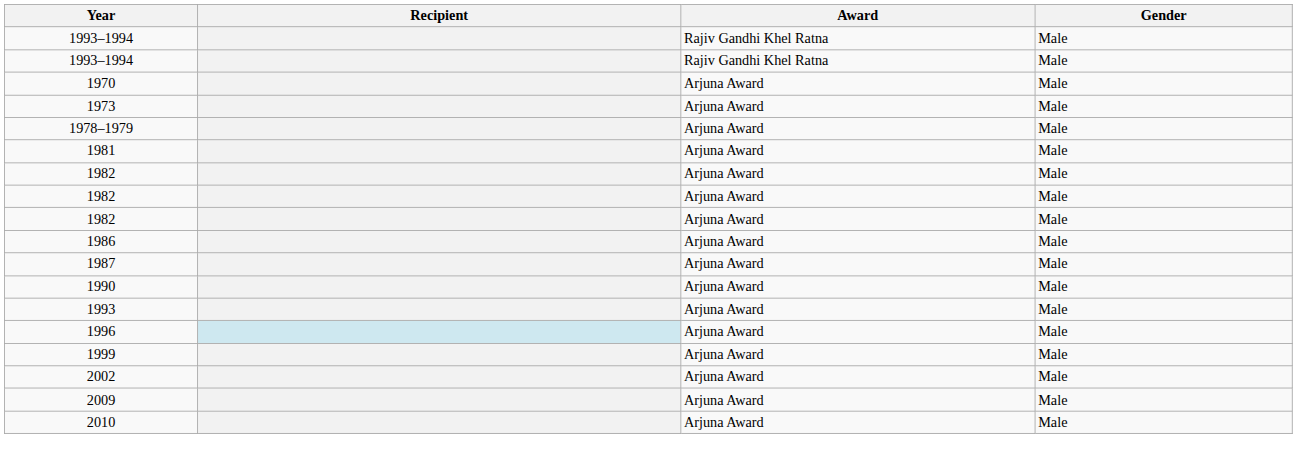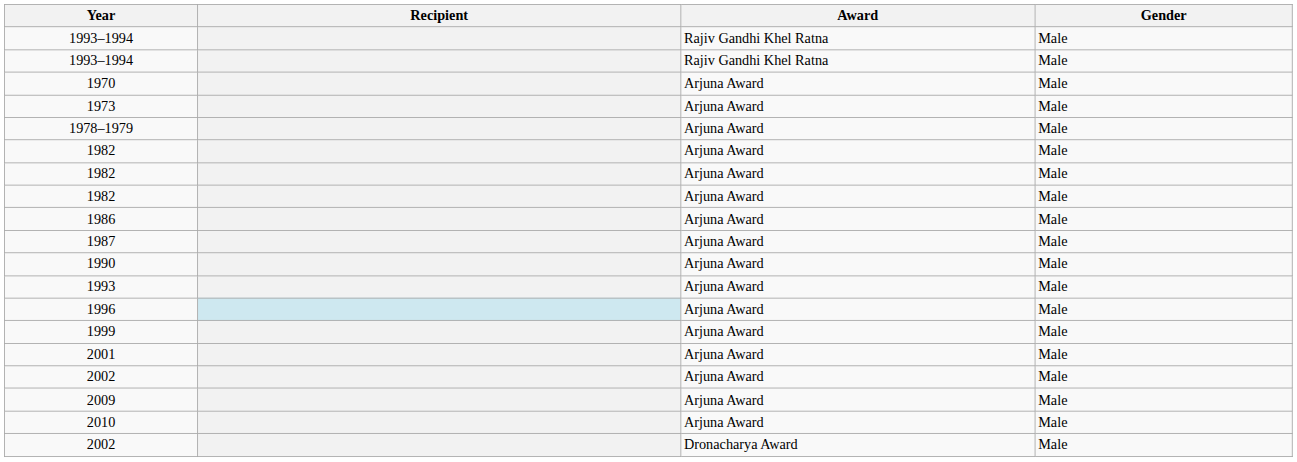- row: 1981 | Arjuna Award | Male
+ row: 2001 | Arjuna Award | Male
+ row: 2002 | Dronacharya Award | Male
